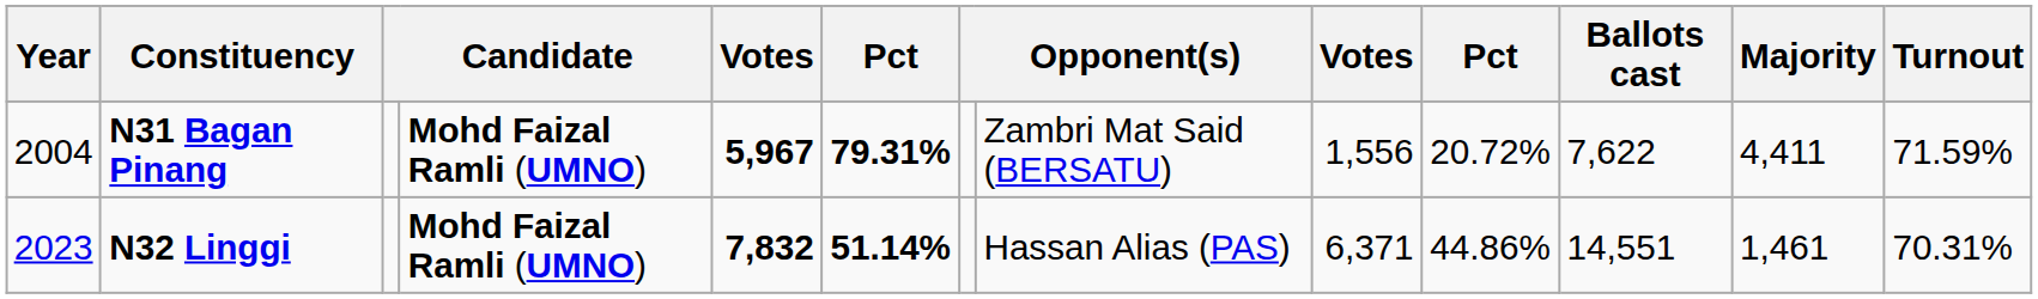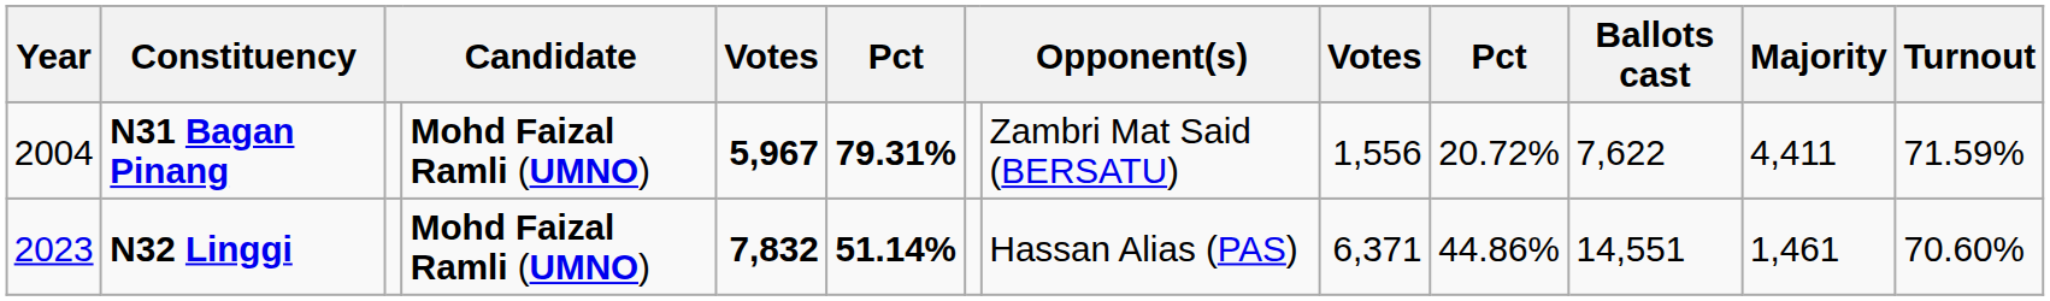N32 Linggi | Turnout: 70.31% -> 70.60%
